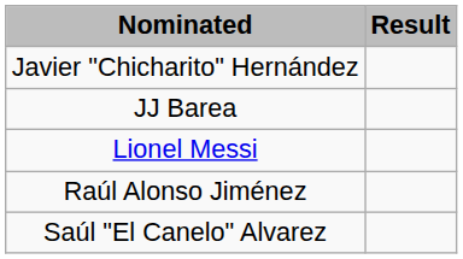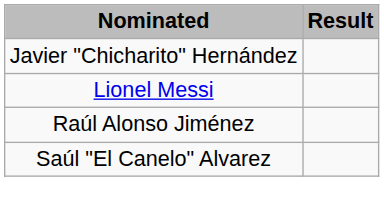- row: JJ Barea
